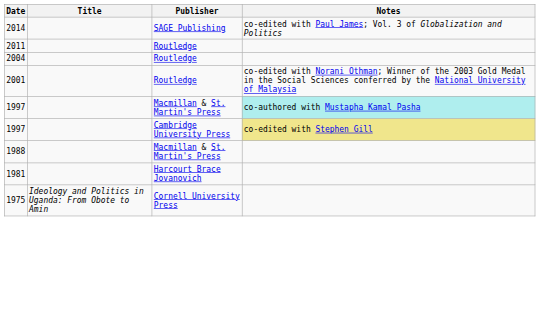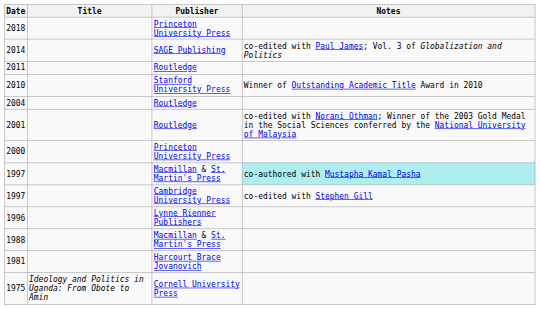+ row: 2018 | Princeton University Press
+ row: 2010 | Stanford University Press | Winner of Outstanding Academic Title Award in 2010
+ row: 2000 | Princeton University Press
1997 / Cambridge University Press | Notes: khaki background -> no background
+ row: 1996 | Lynne Rienner Publishers
